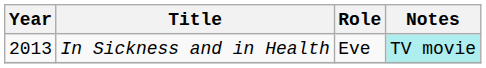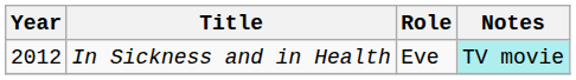In Sickness and in Health | Year: 2013 -> 2012
